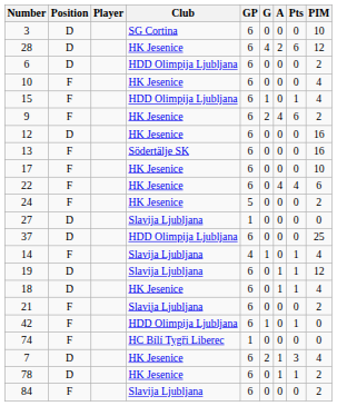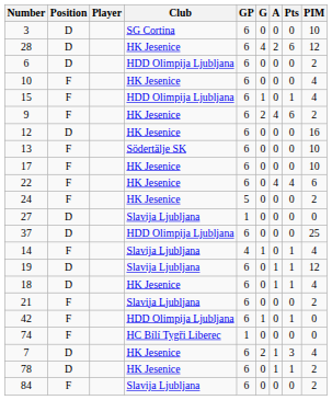13 | PIM: 16 -> 10
